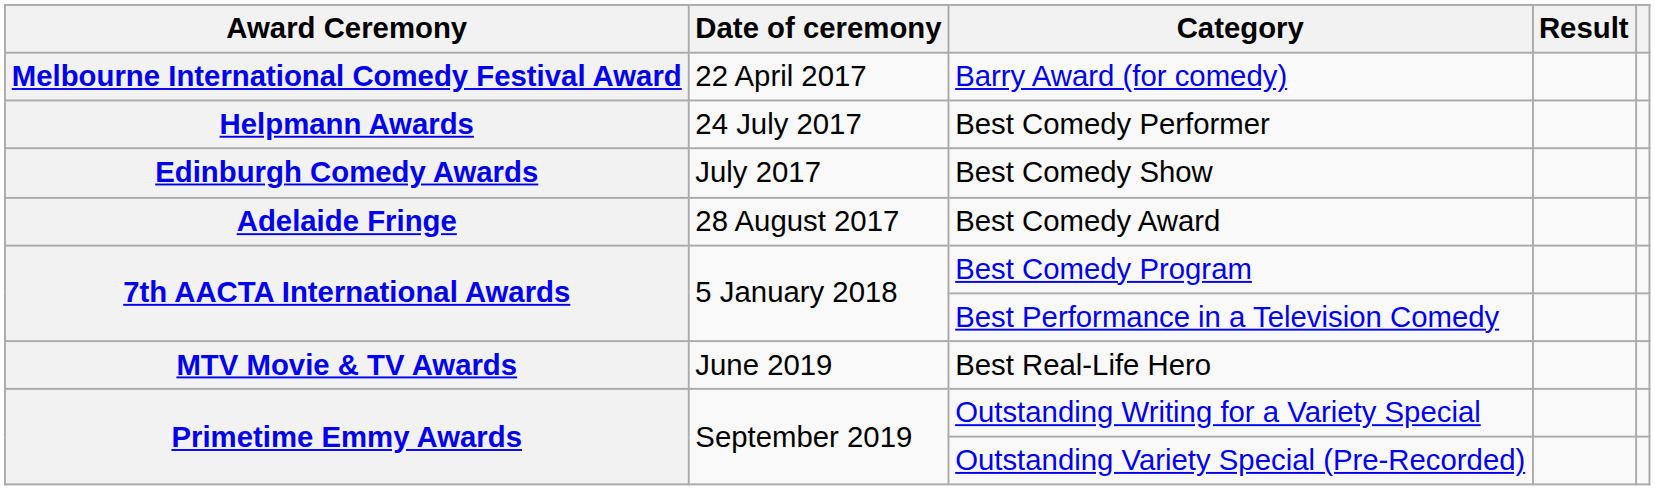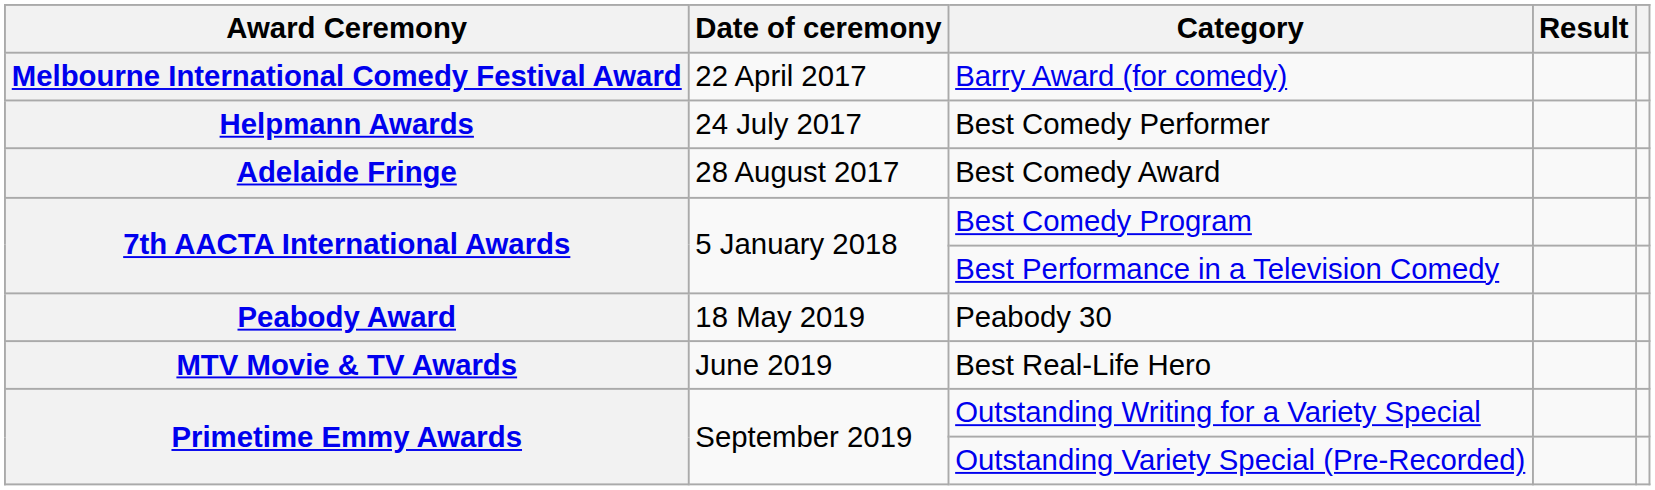- row: Edinburgh Comedy Awards | July 2017 | Best Comedy Show
+ row: Peabody Award | 18 May 2019 | Peabody 30
